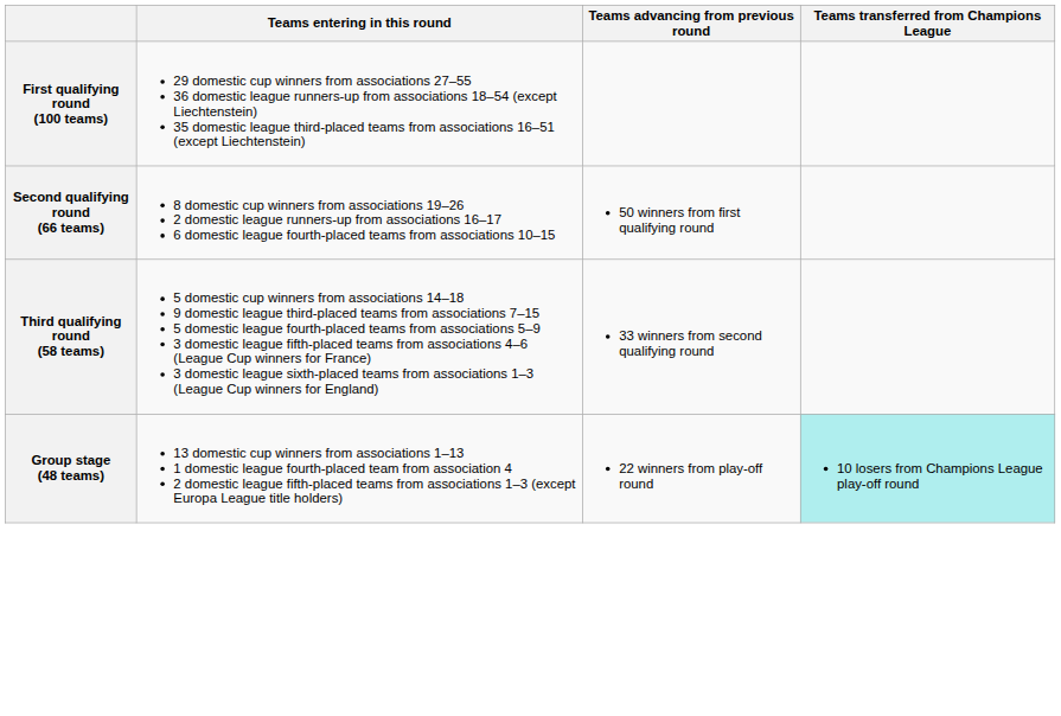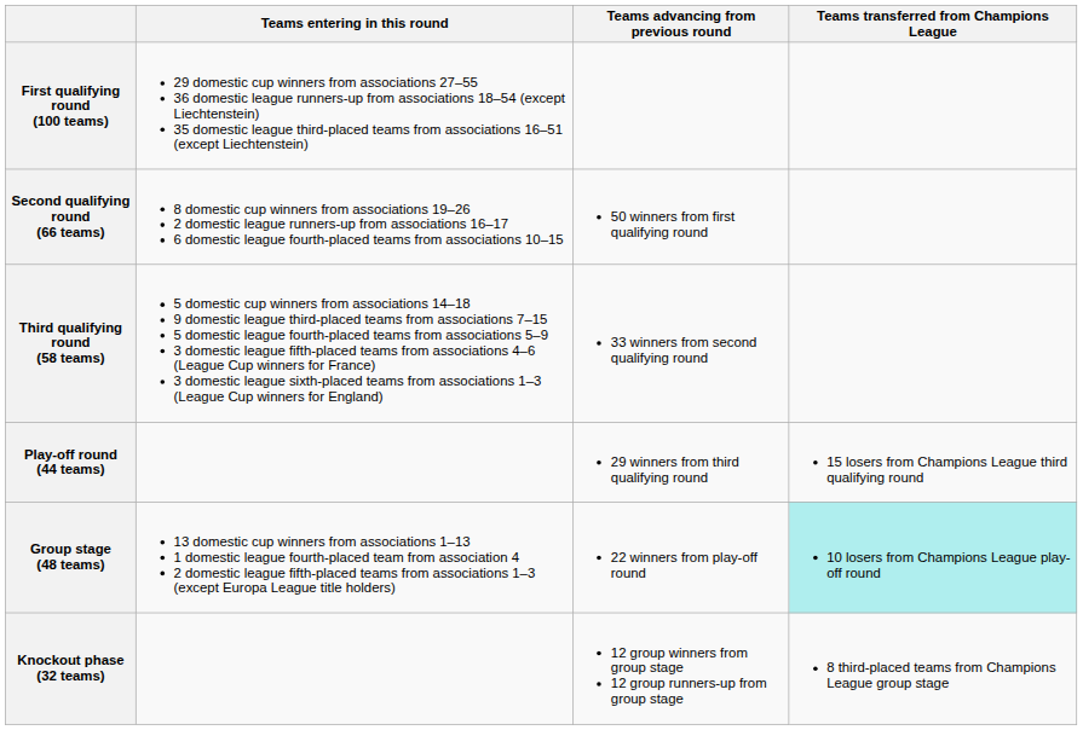+ row: Play-off round (44 teams) | 29 winners from third qualifying round | 15 losers from Champions League third qualifying round
+ row: Knockout phase (32 teams) | 12 group winners from group stage 12 group runners-up from group stage | 8 third-placed teams from Champions League group stage
